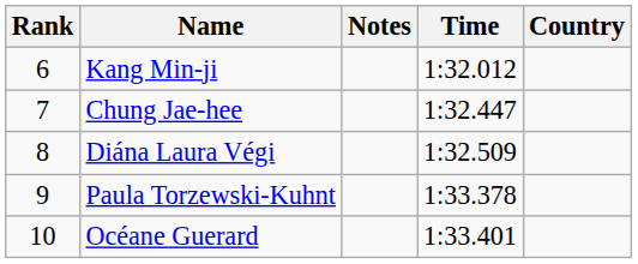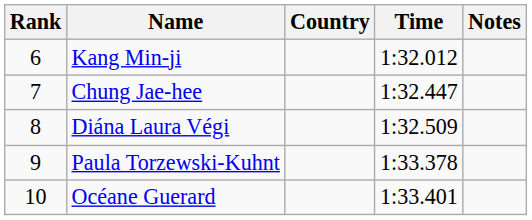columns swapped: Country <-> Notes
